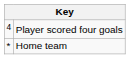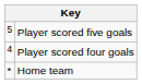+ row: 5 | Player scored five goals
